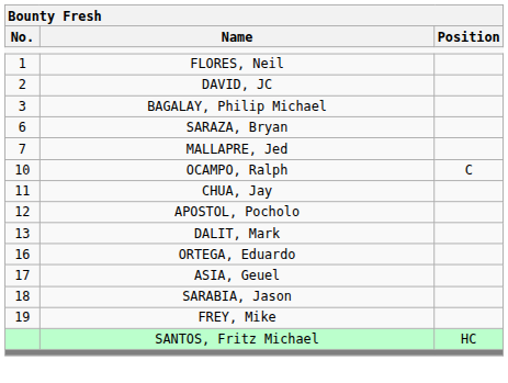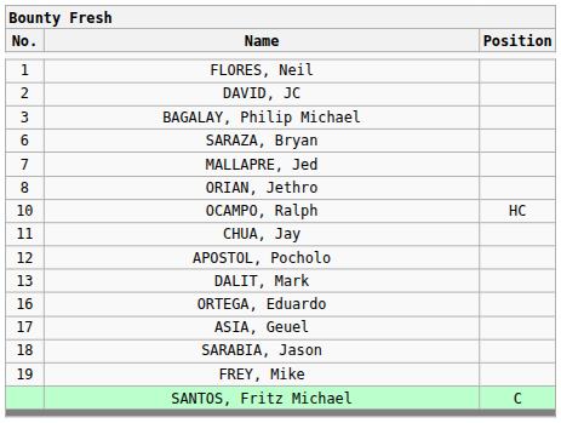+ row: 8 | ORIAN, Jethro
OCAMPO, Ralph | Position: C -> HC
SANTOS, Fritz Michael | Position: HC -> C
